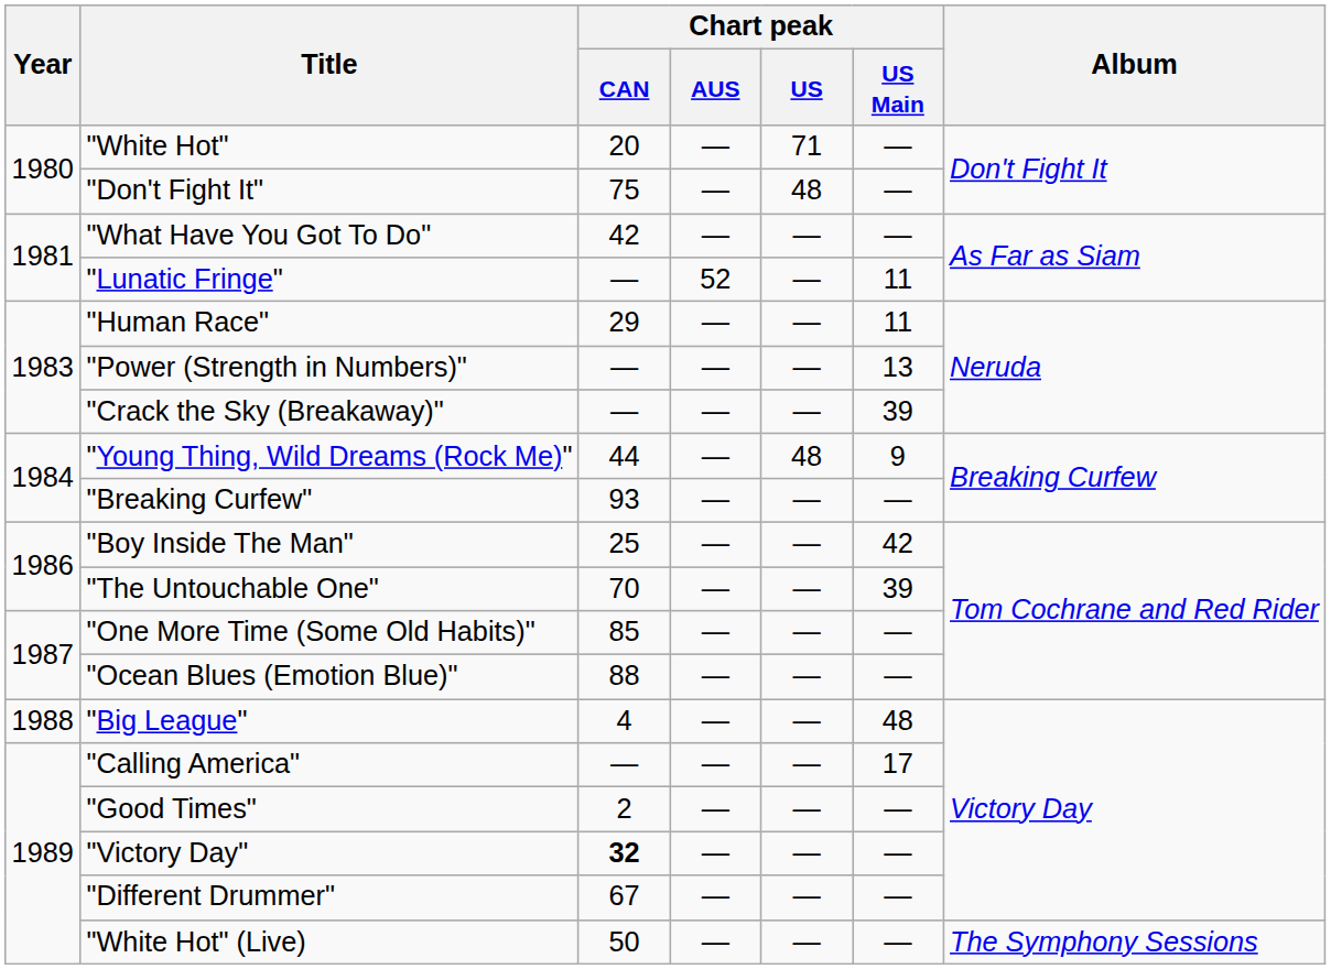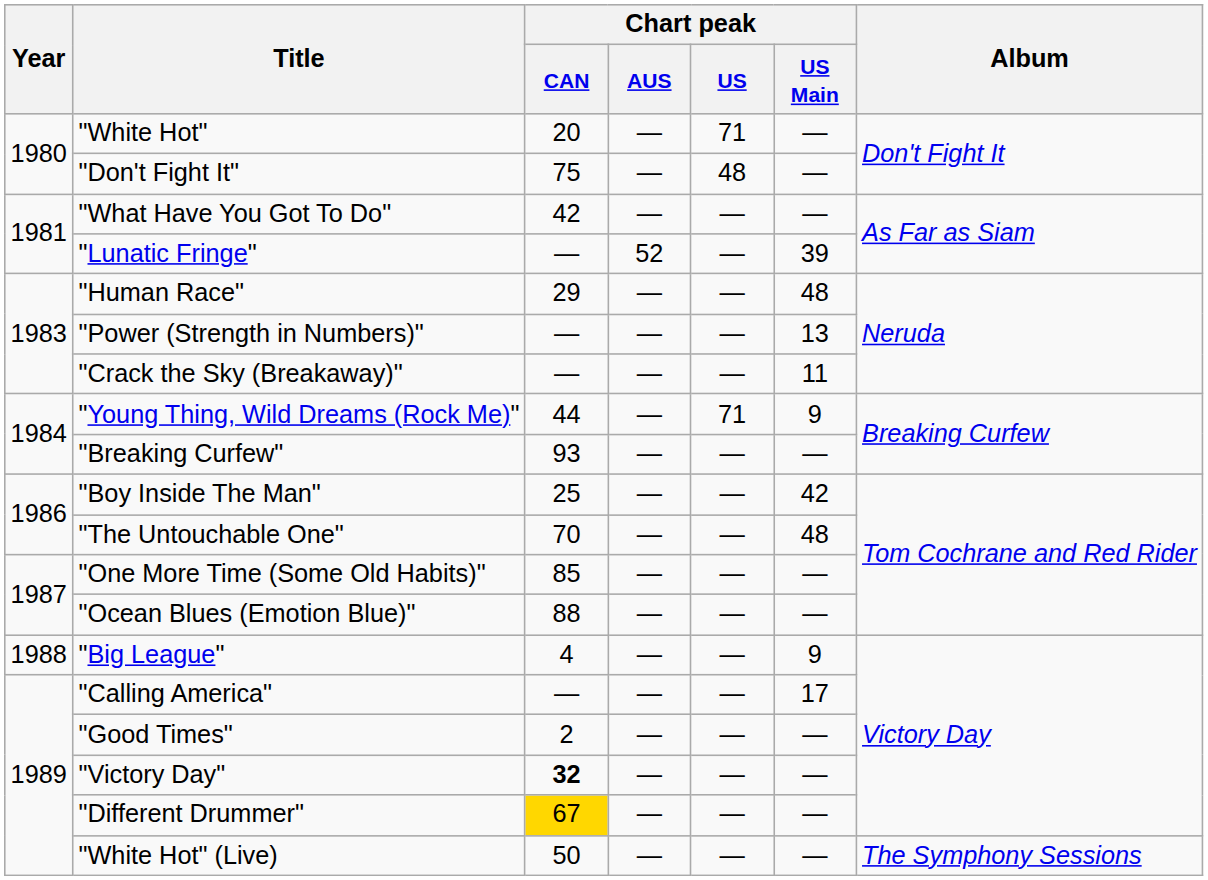"Lunatic Fringe" | Chart peak / US Main: 11 -> 39
"Human Race" | Chart peak / US Main: 11 -> 48
"Crack the Sky (Breakaway)" | Chart peak / US Main: 39 -> 11
"Young Thing, Wild Dreams (Rock Me)" | Chart peak / US: 48 -> 71
"The Untouchable One" | Chart peak / US Main: 39 -> 48
"Big League" | Chart peak / US Main: 48 -> 9
"Different Drummer" | Chart peak / CAN: no background -> gold background
